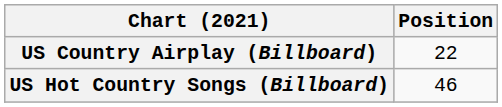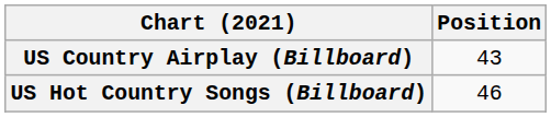US Country Airplay (Billboard) | Position: 22 -> 43
